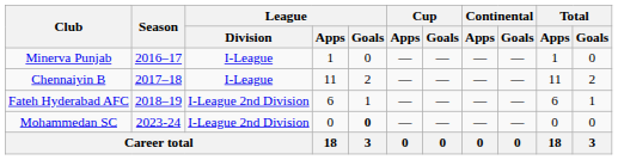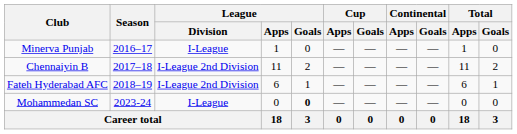Chennaiyin B | League / Division: I-League -> I-League 2nd Division
Mohammedan SC | League / Division: I-League 2nd Division -> I-League
